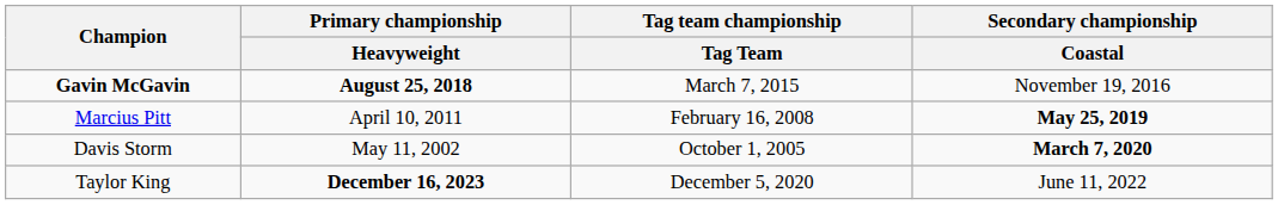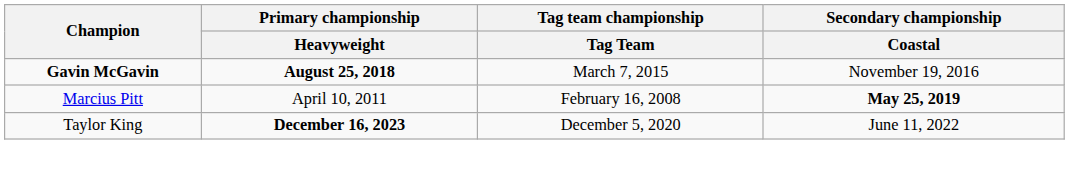- row: Davis Storm | May 11, 2002 | October 1, 2005 | March 7, 2020
